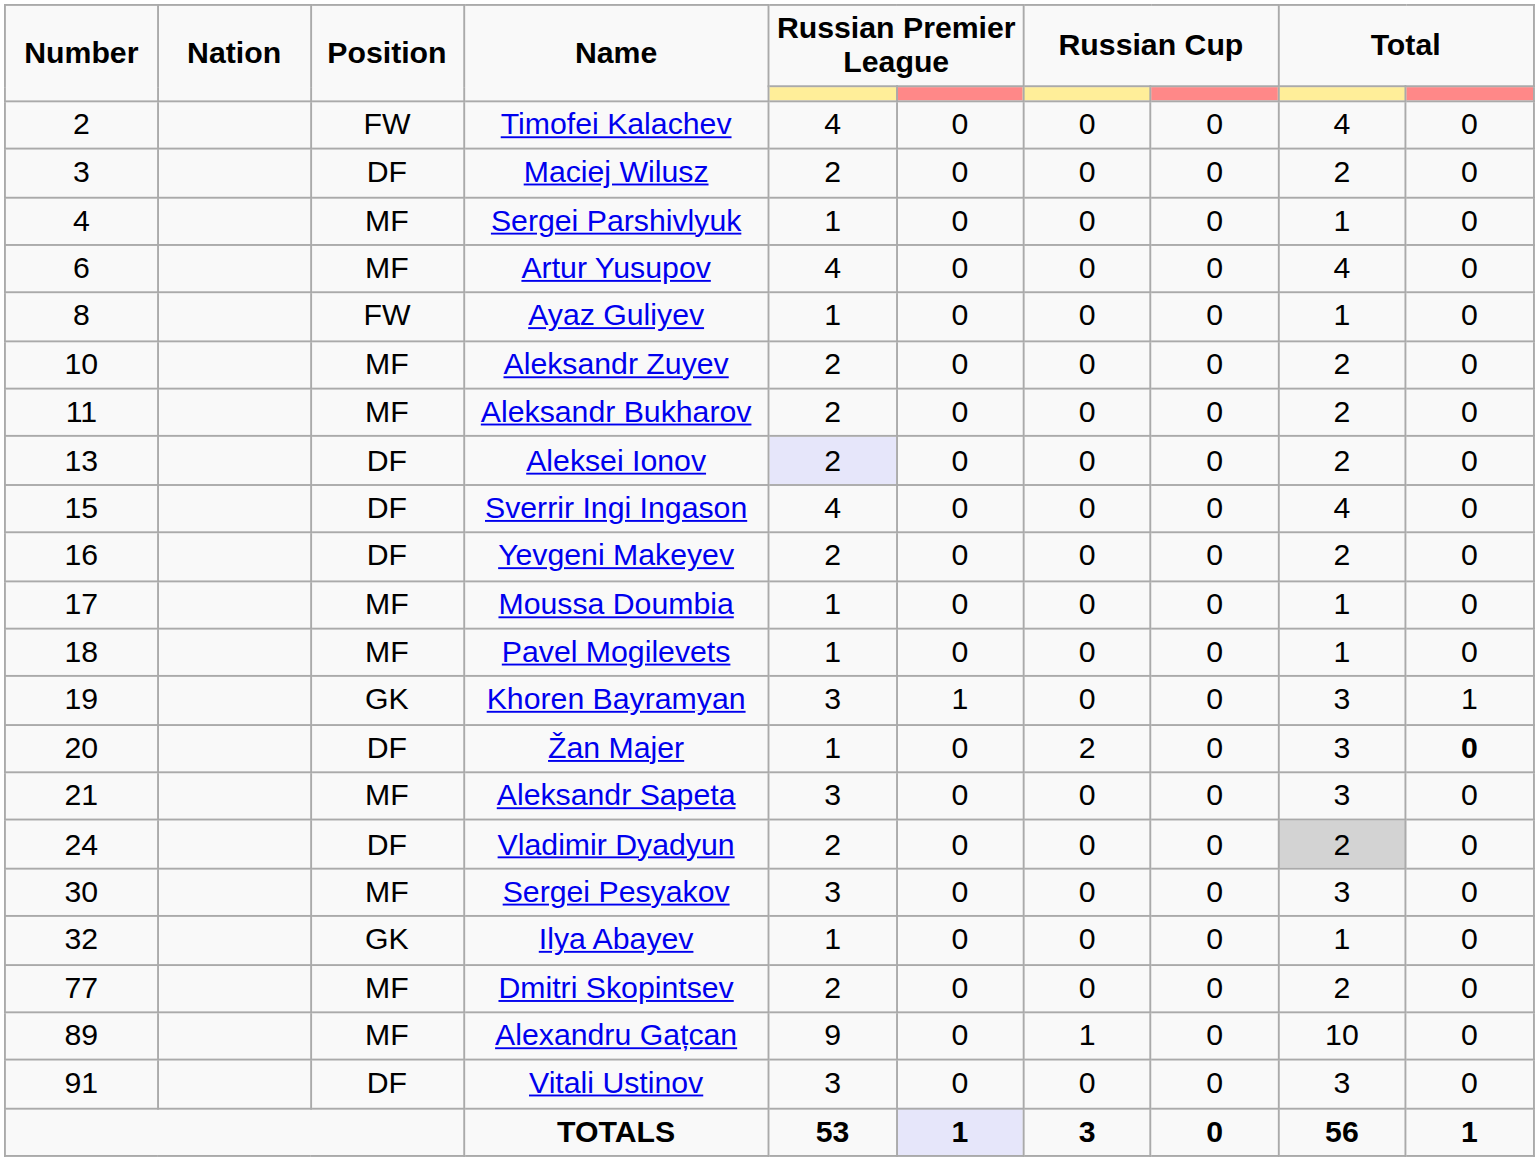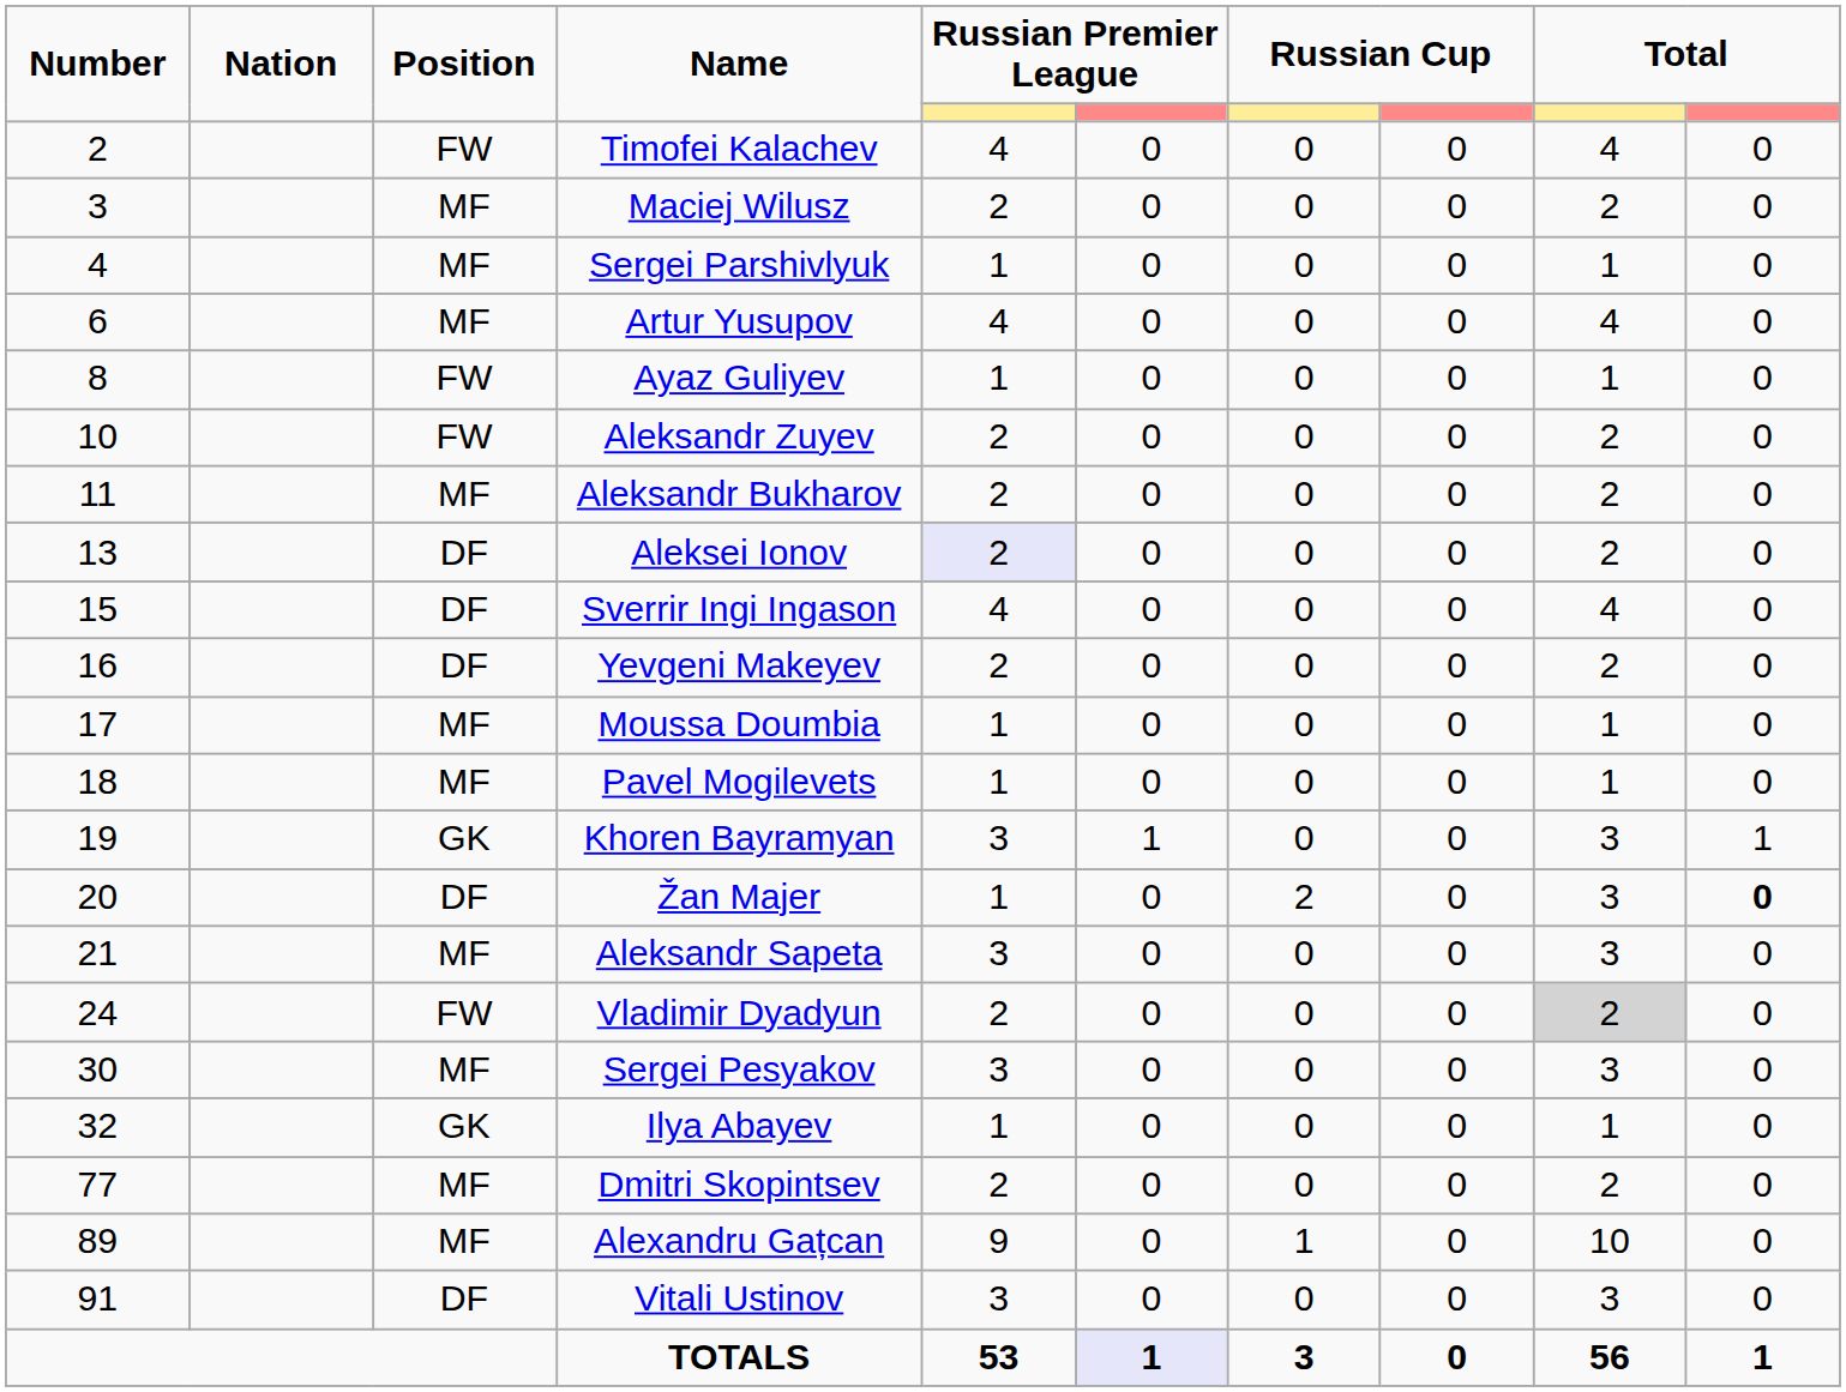Maciej Wilusz | Position: DF -> MF
Aleksandr Zuyev | Position: MF -> FW
Vladimir Dyadyun | Position: DF -> FW
